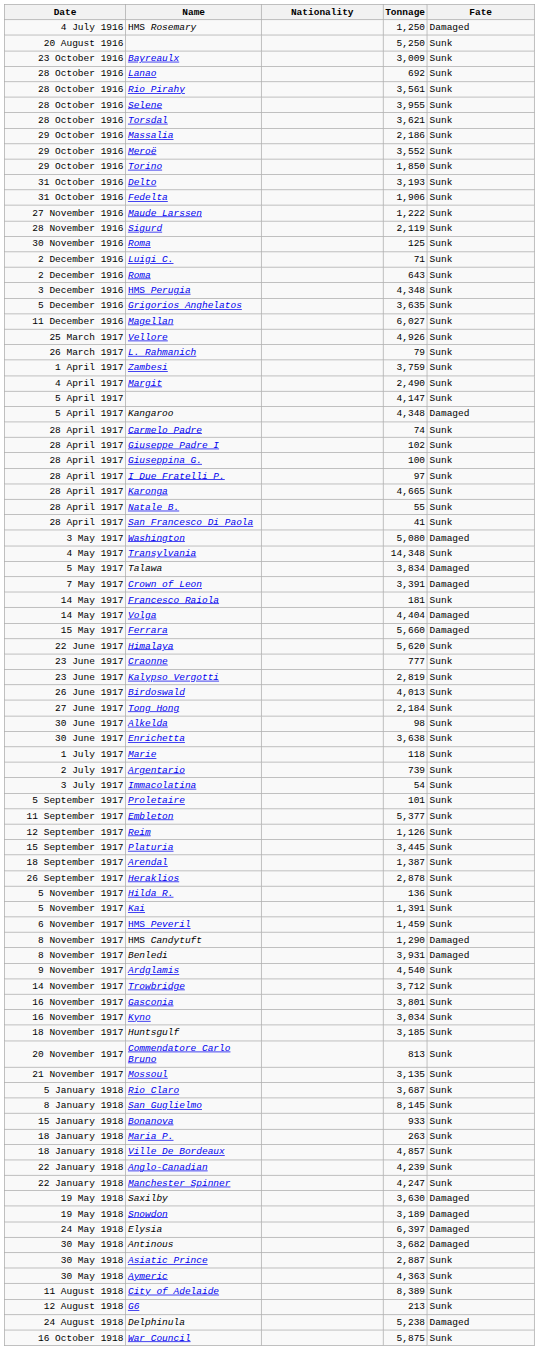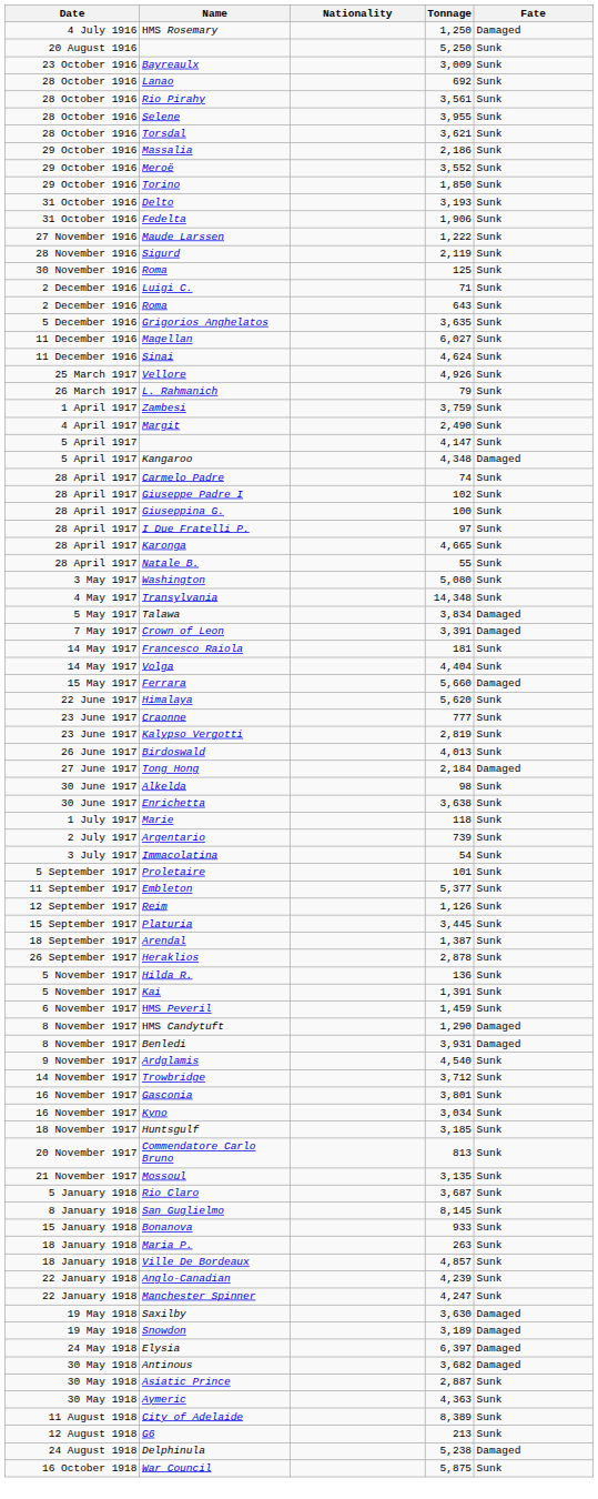- row: 3 December 1916 | HMS Perugia | 4,348 | Sunk
+ row: 11 December 1916 | Sinai | 4,624 | Sunk
- row: 28 April 1917 | San Francesco Di Paola | 41 | Sunk
Washington | Fate: Damaged -> Sunk
Volga | Fate: Damaged -> Sunk
Tong Hong | Fate: Sunk -> Damaged
